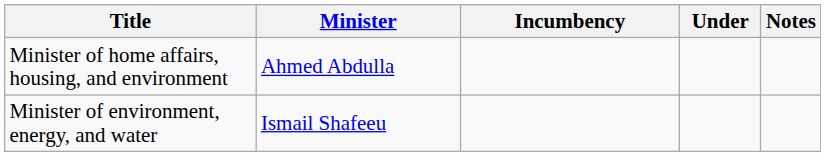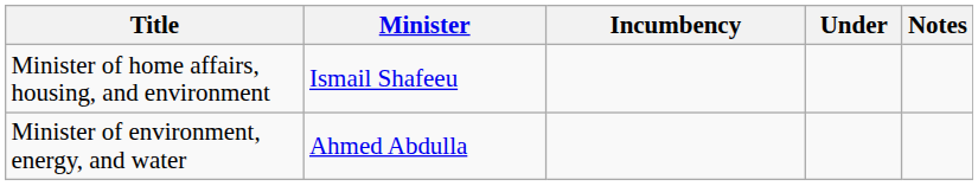Minister of home affairs, housing, and environment | Minister: Ahmed Abdulla -> Ismail Shafeeu
Minister of environment, energy, and water | Minister: Ismail Shafeeu -> Ahmed Abdulla
